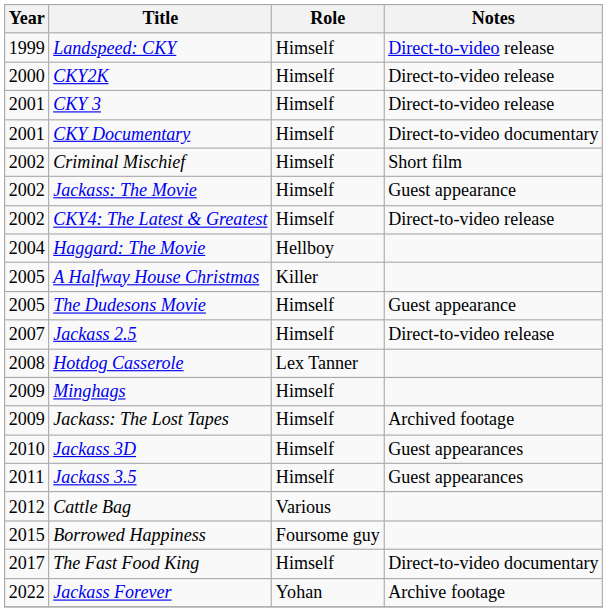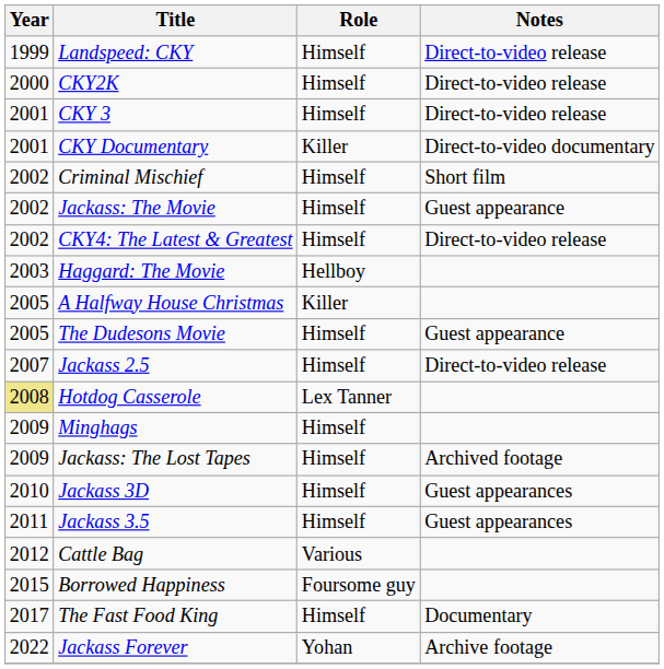CKY Documentary | Role: Himself -> Killer
Haggard: The Movie | Year: 2004 -> 2003
Hotdog Casserole | Year: no background -> khaki background
The Fast Food King | Notes: Direct-to-video documentary -> Documentary
